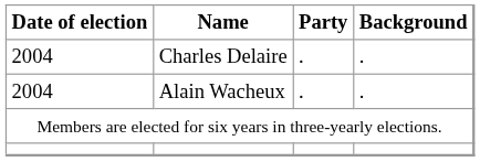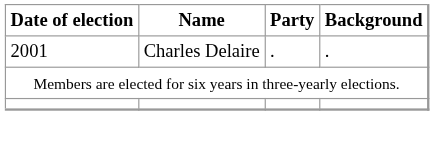Charles Delaire | Date of election: 2004 -> 2001
- row: 2004 | Alain Wacheux | . | .
